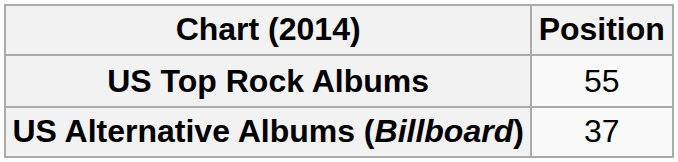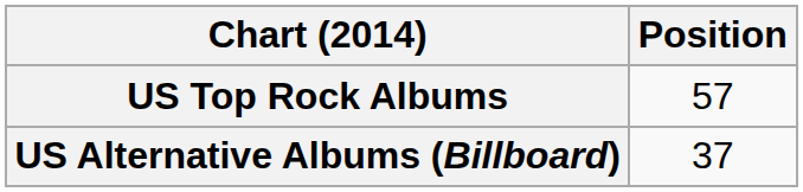US Top Rock Albums | Position: 55 -> 57
